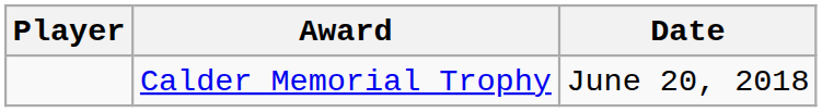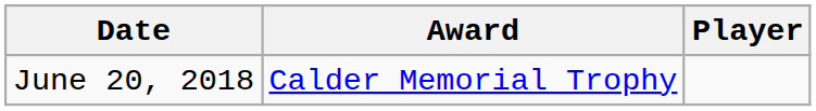columns swapped: Player <-> Date
